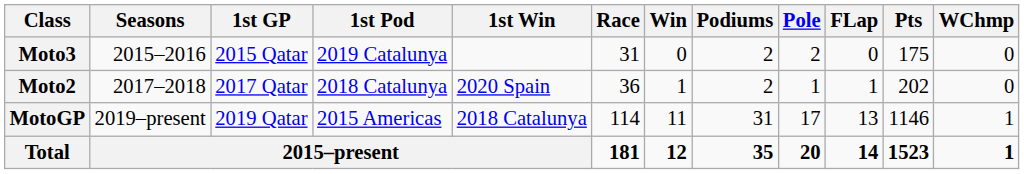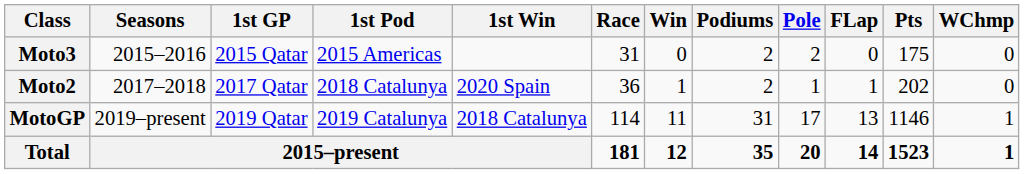Moto3 | 1st Pod: 2019 Catalunya -> 2015 Americas
MotoGP | 1st Pod: 2015 Americas -> 2019 Catalunya
